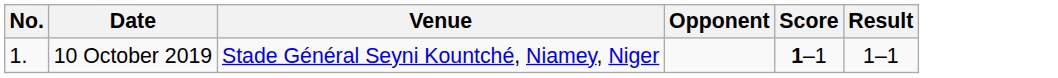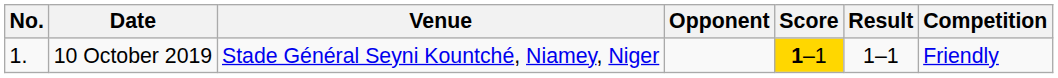+ column: Competition | Friendly
10 October 2019 | Score: no background -> gold background
